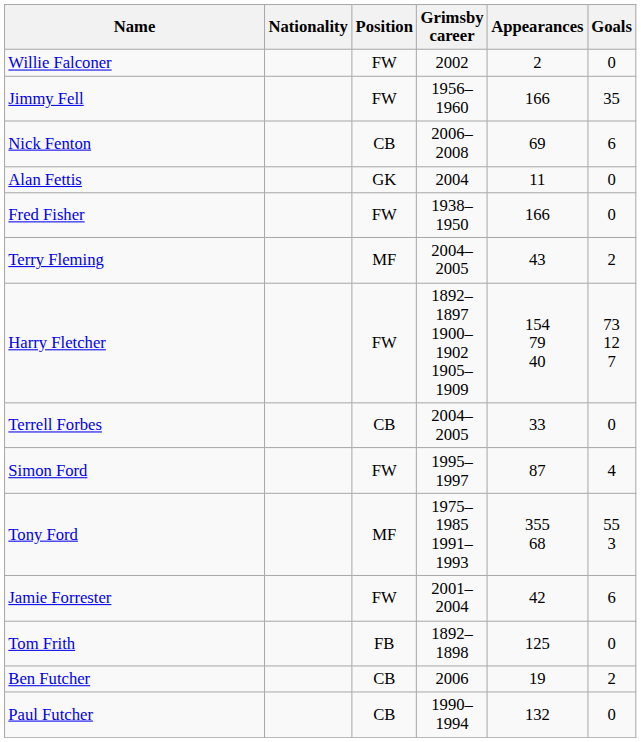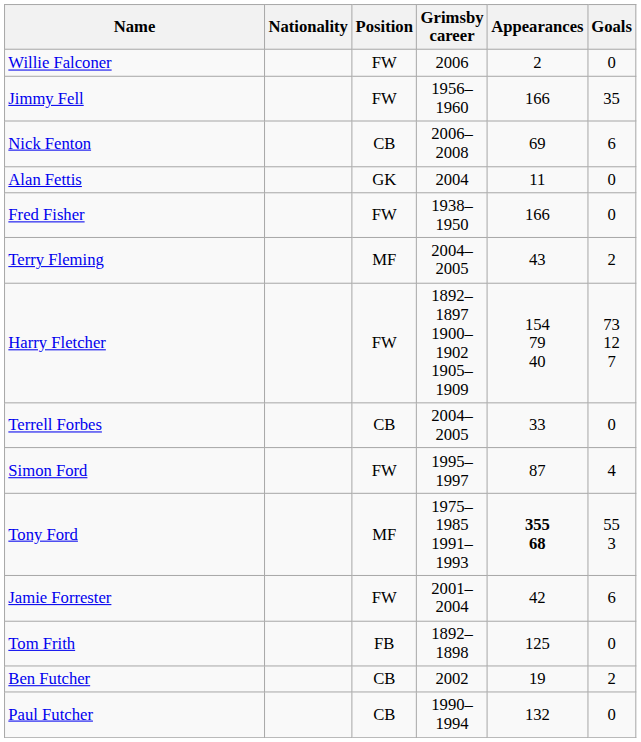Willie Falconer | Grimsby career: 2002 -> 2006
Tony Ford | Appearances: normal -> bold
Ben Futcher | Grimsby career: 2006 -> 2002
